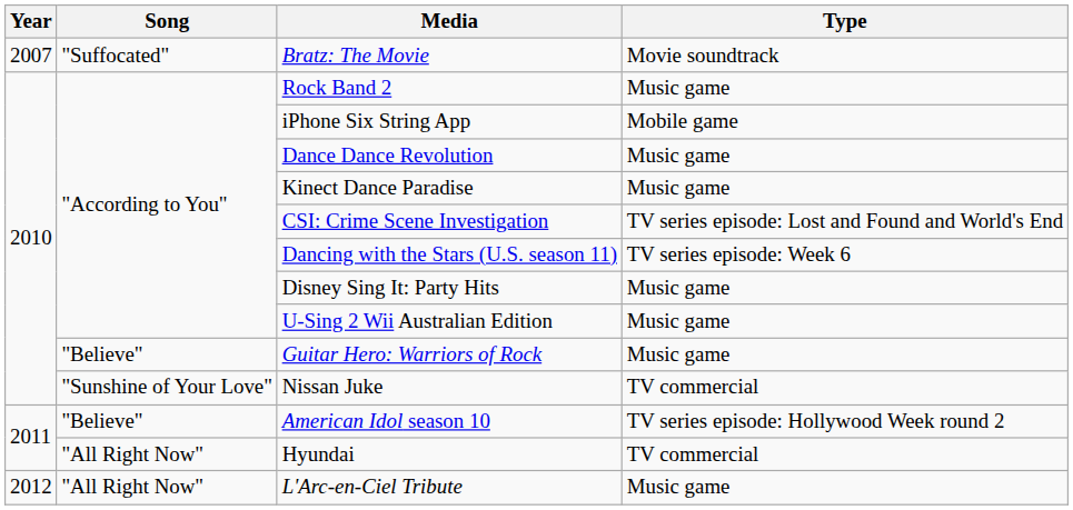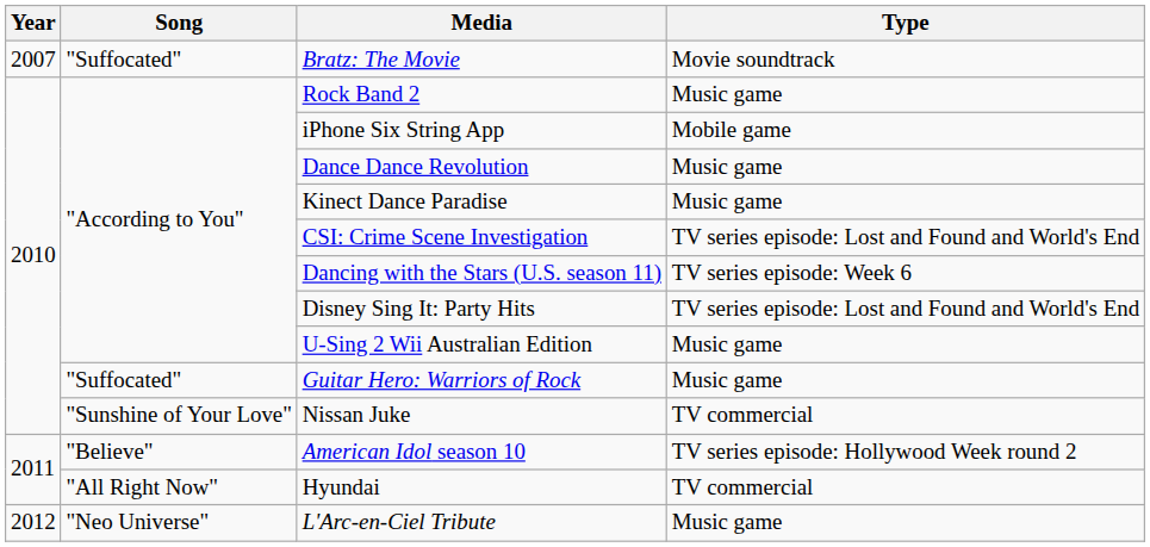Disney Sing It: Party Hits | Type: Music game -> TV series episode: Lost and Found and World's End
Guitar Hero: Warriors of Rock | Song: "Believe" -> "Suffocated"
L'Arc-en-Ciel Tribute | Song: "All Right Now" -> "Neo Universe"
